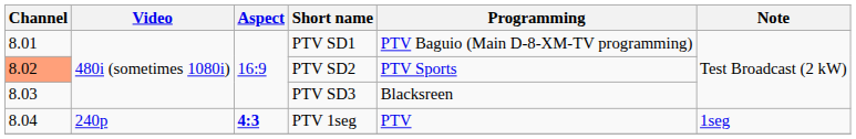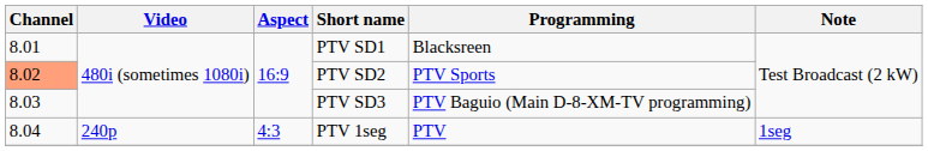PTV SD1 | Programming: PTV Baguio (Main D-8-XM-TV programming) -> Blacksreen
PTV SD3 | Programming: Blacksreen -> PTV Baguio (Main D-8-XM-TV programming)
PTV 1seg | Aspect: bold -> normal
